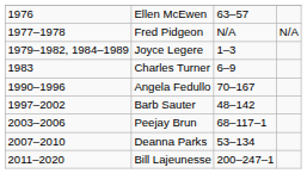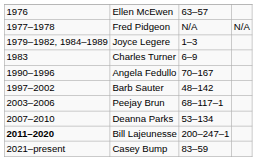Bill Lajeunesse | column 1: normal -> bold
+ row: 2021–present | Casey Bump | 83–59
